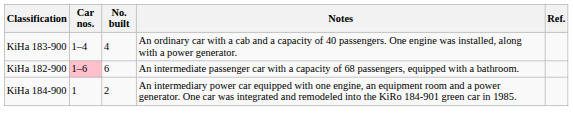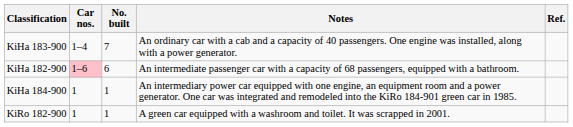KiHa 183-900 | No. built: 4 -> 7
KiHa 184-900 | No. built: 2 -> 1
+ row: KiRo 182-900 | 1 | 1 | A green car equipped with a washroom and toilet. It was scrapped in 2001.
